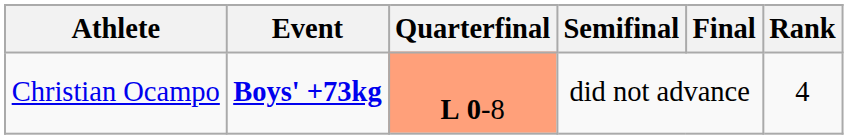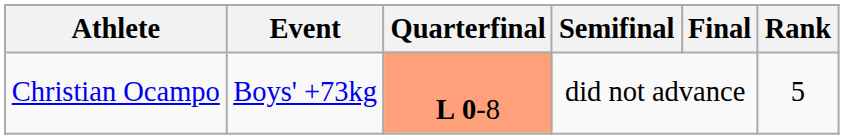Christian Ocampo | Event: bold -> normal
Christian Ocampo | Rank: 4 -> 5
